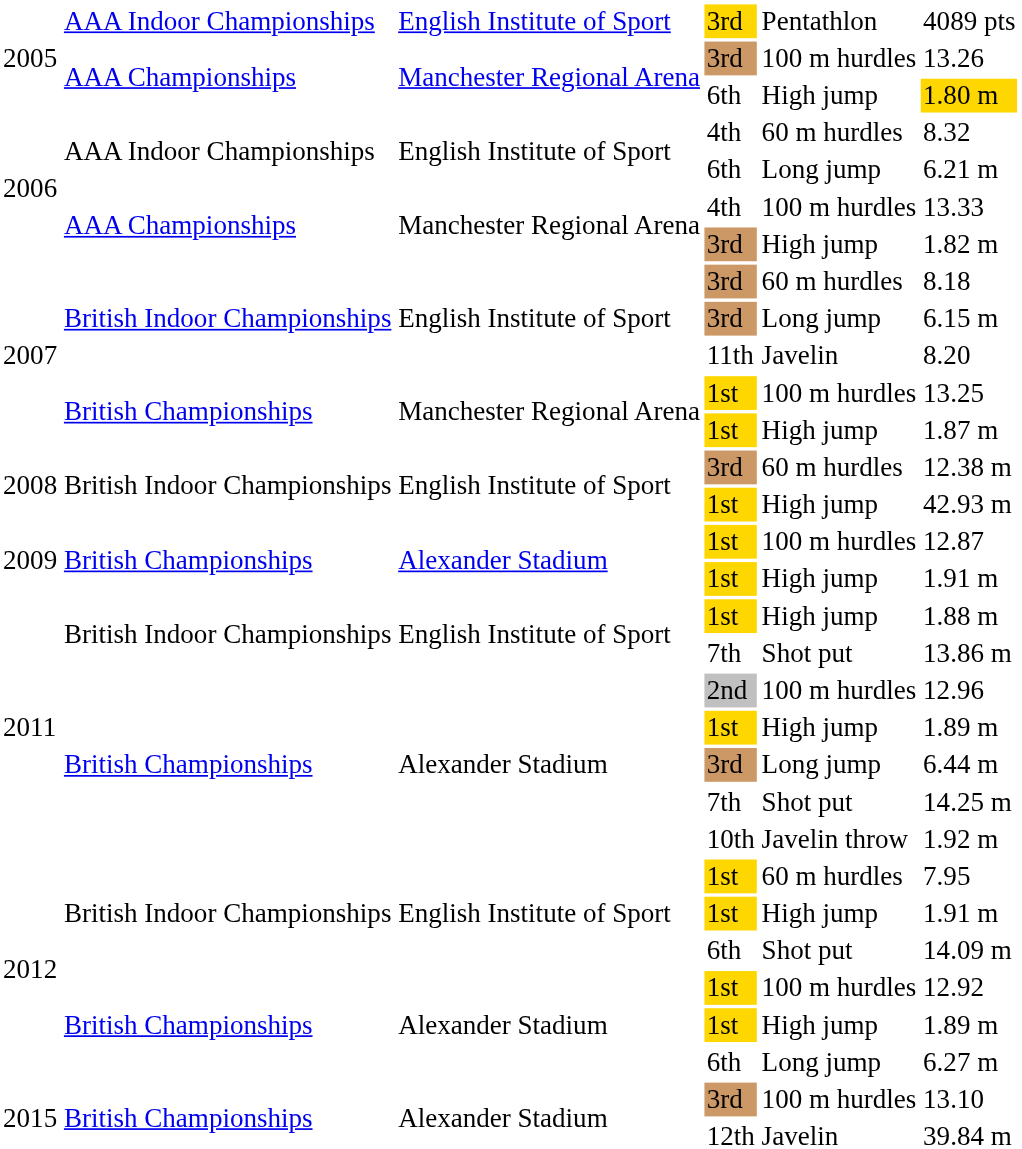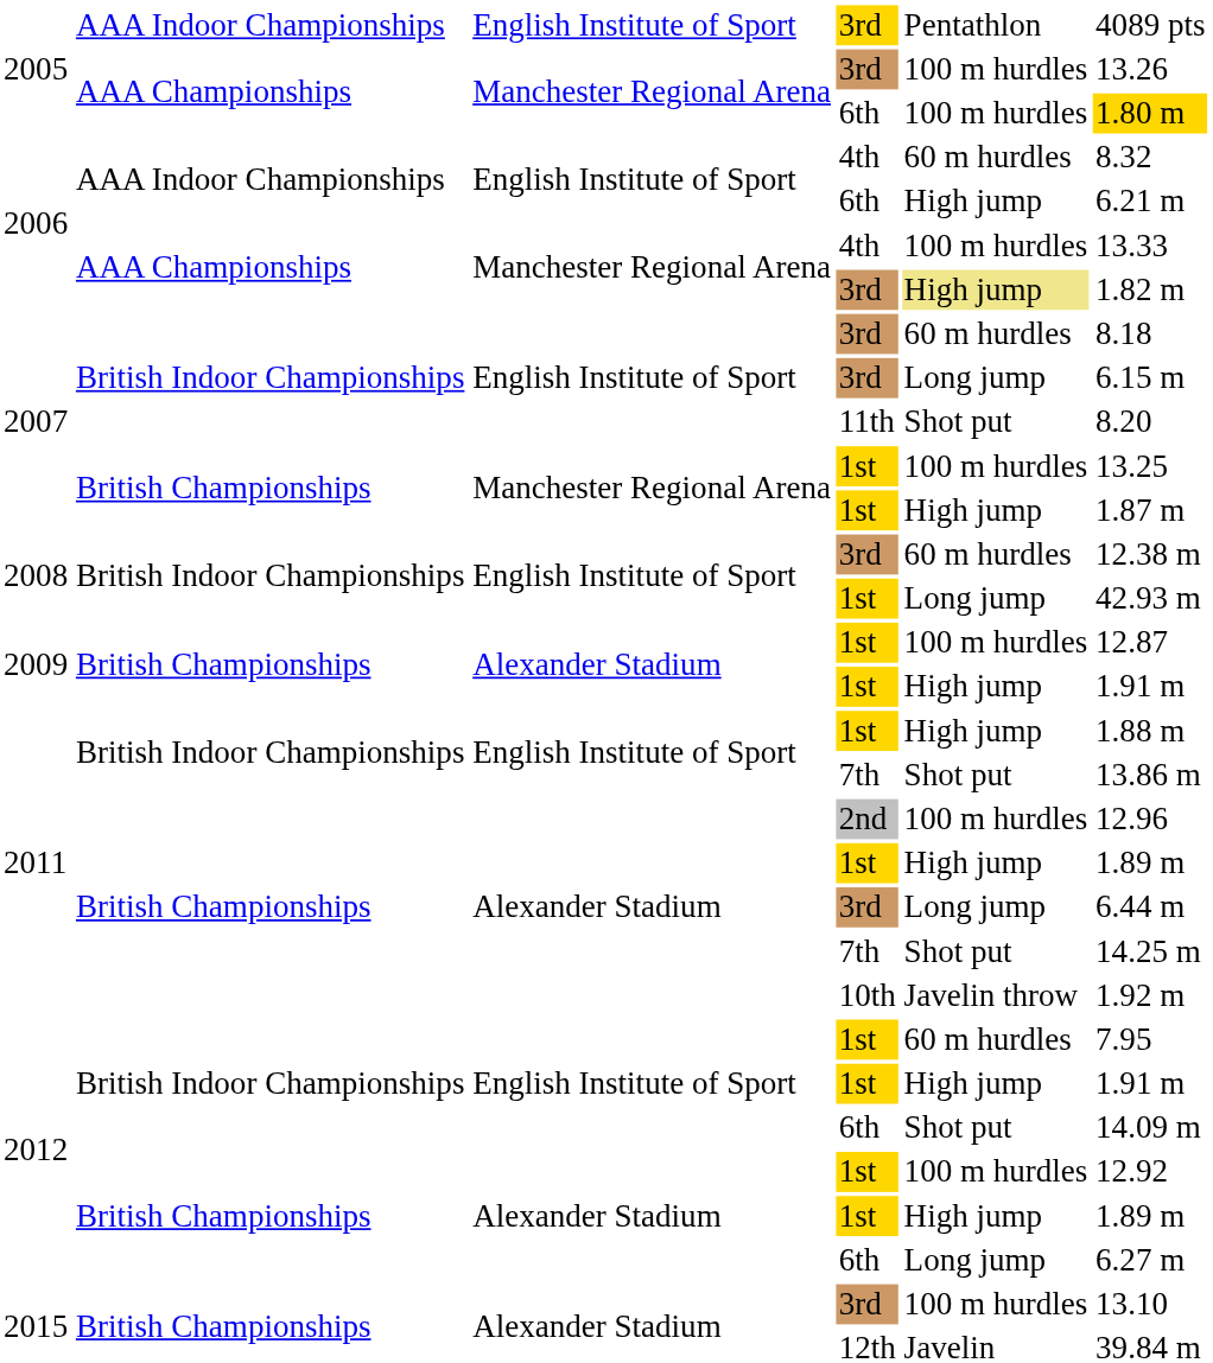2005 / 6th | column 5: High jump -> 100 m hurdles
2006 / 6th | column 5: Long jump -> High jump
2006 / 3rd | column 5: no background -> khaki background
11th | column 5: Javelin -> Shot put
2008 / 1st | column 5: High jump -> Long jump
